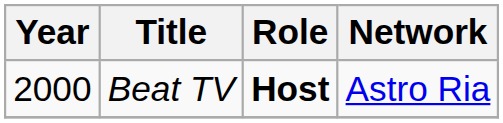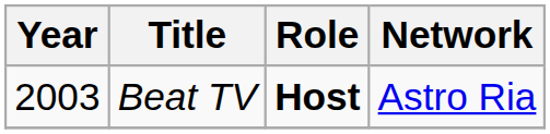Beat TV | Year: 2000 -> 2003
